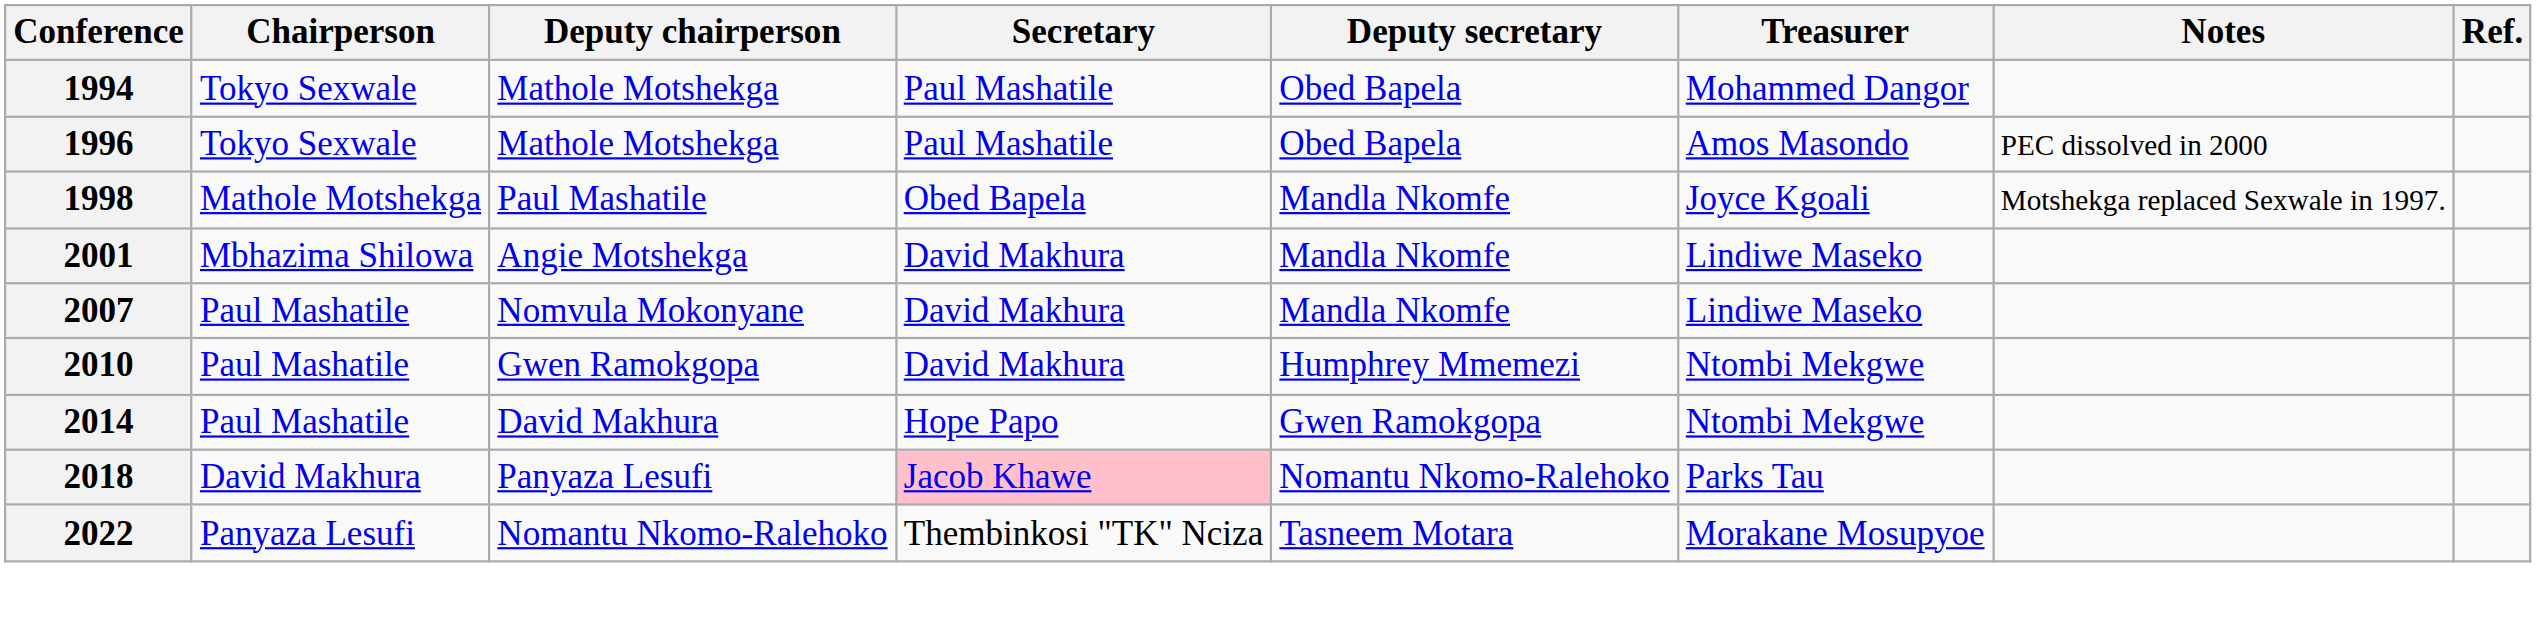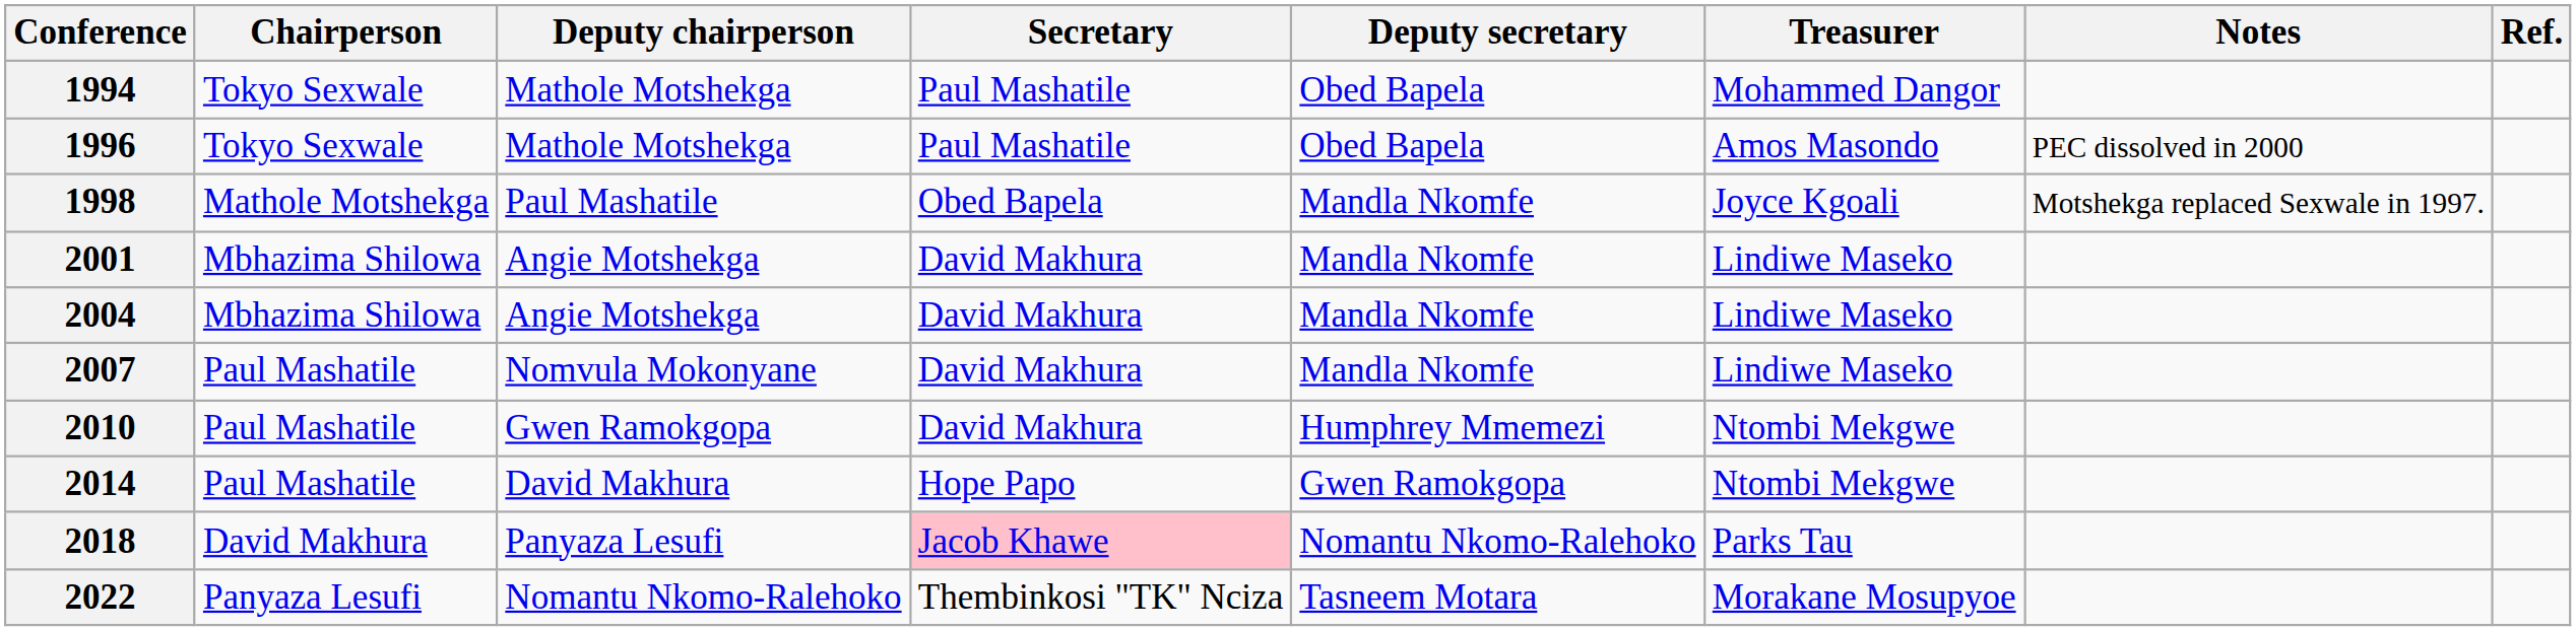+ row: 2004 | Mbhazima Shilowa | Angie Motshekga | David Makhura | Mandla Nkomfe | Lindiwe Maseko
